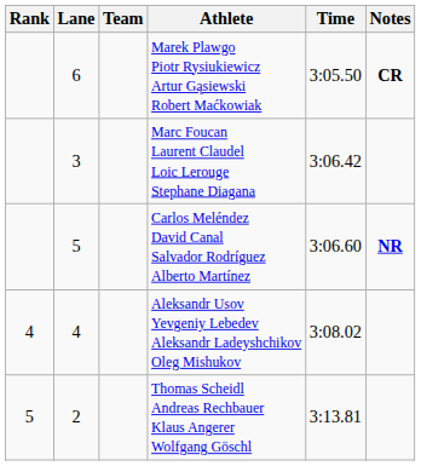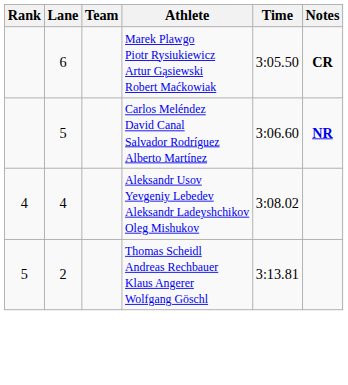- row: 3 | Marc Foucan Laurent Claudel Loic Lerouge Stephane Diagana | 3:06.42
